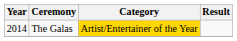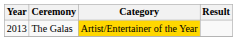The Galas | Year: 2014 -> 2013
